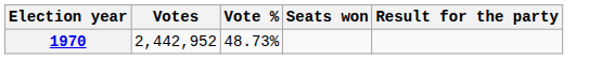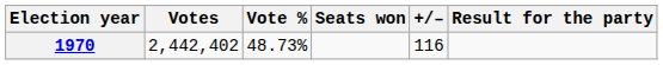+ column: +/– | 116
1970 | Votes: 2,442,952 -> 2,442,402
